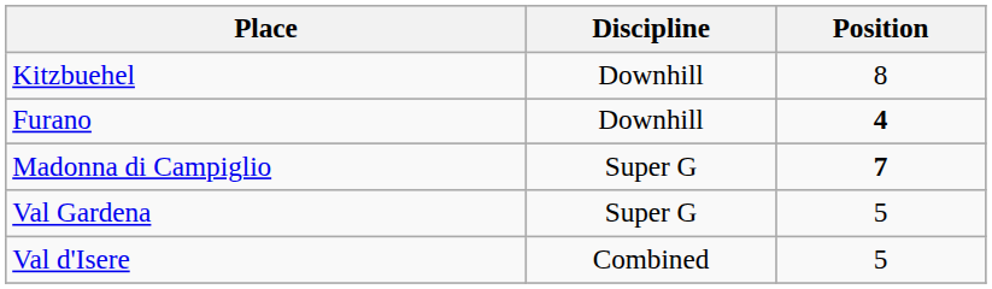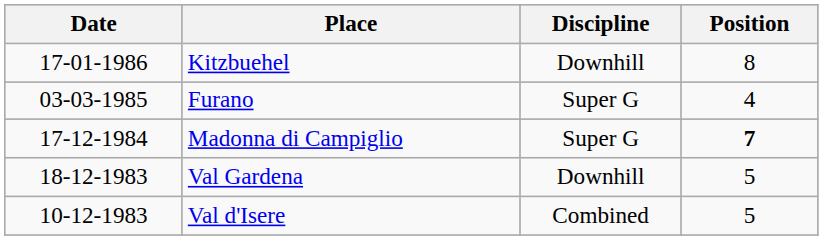+ column: Date | 17-01-1986 | 03-03-1985 | 17-12-1984 | 18-12-1983 | 10-12-1983
Furano | Discipline: Downhill -> Super G
Furano | Position: bold -> normal
Val Gardena | Discipline: Super G -> Downhill
